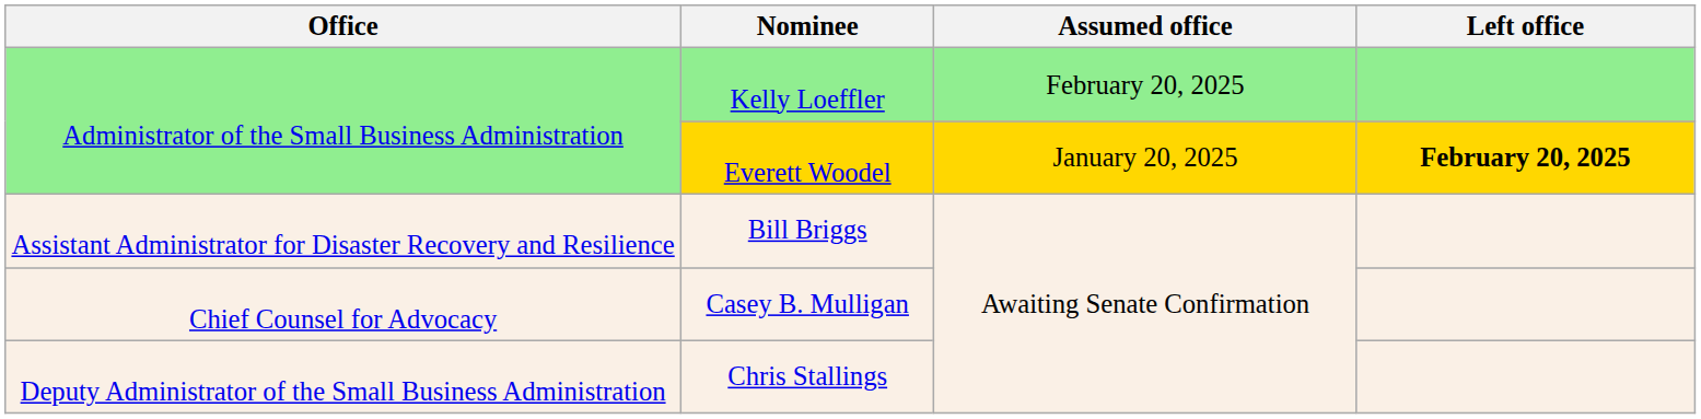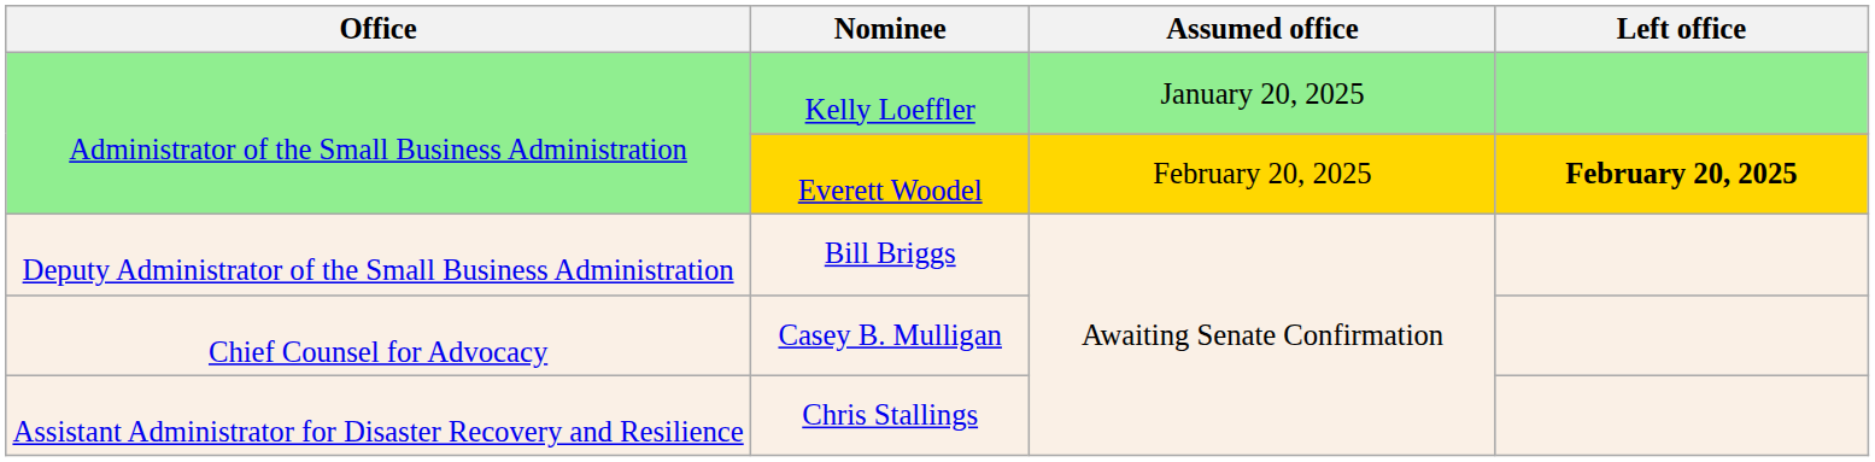Kelly Loeffler | Assumed office: February 20, 2025 -> January 20, 2025
Everett Woodel | Assumed office: January 20, 2025 -> February 20, 2025
Bill Briggs | Office: Assistant Administrator for Disaster Recovery and Resilience -> Deputy Administrator of the Small Business Administration
Chris Stallings | Office: Deputy Administrator of the Small Business Administration -> Assistant Administrator for Disaster Recovery and Resilience
